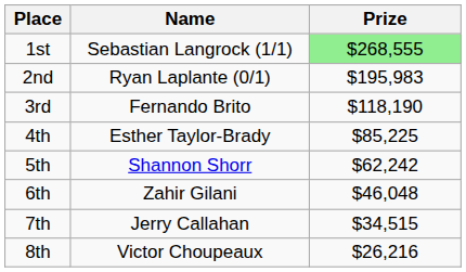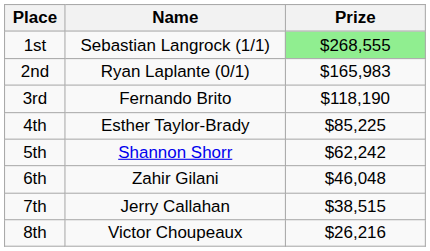2nd | Prize: $195,983 -> $165,983
7th | Prize: $34,515 -> $38,515
